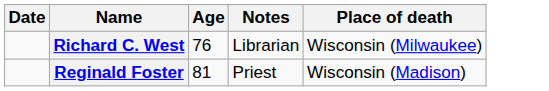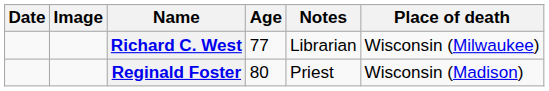+ column: Image
Richard C. West | Age: 76 -> 77
Reginald Foster | Age: 81 -> 80
